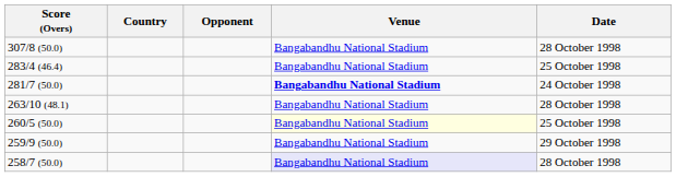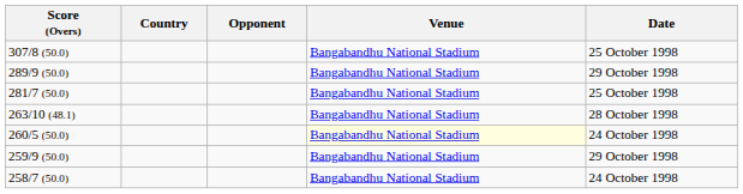307/8 (50.0) | Date: 28 October 1998 -> 25 October 1998
+ row: 289/9 (50.0) | Bangabandhu National Stadium | 29 October 1998
- row: 283/4 (46.4) | Bangabandhu National Stadium | 25 October 1998
281/7 (50.0) | Venue: bold -> normal
281/7 (50.0) | Date: 24 October 1998 -> 25 October 1998
260/5 (50.0) | Date: 25 October 1998 -> 24 October 1998
258/7 (50.0) | Venue: lavender background -> no background
258/7 (50.0) | Date: 28 October 1998 -> 24 October 1998
